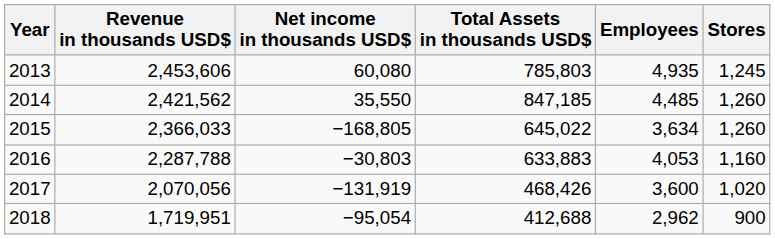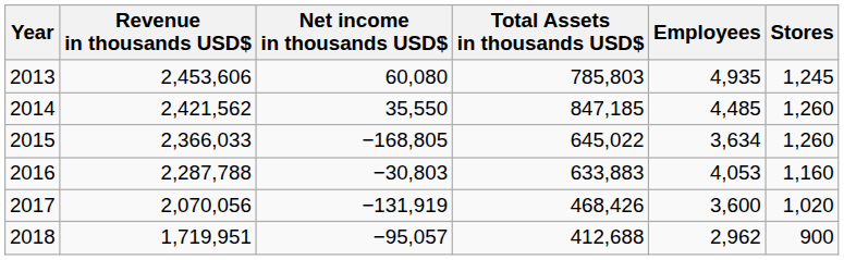2018 | Net income in thousands USD$: −95,054 -> −95,057
